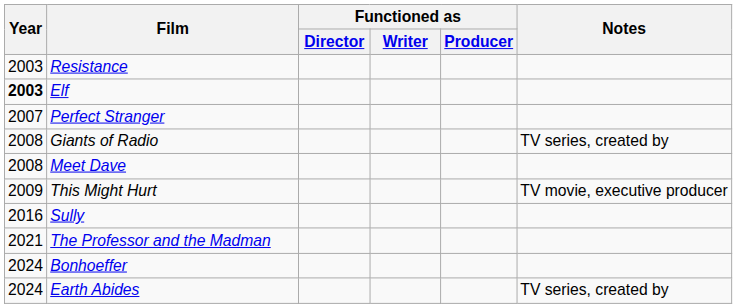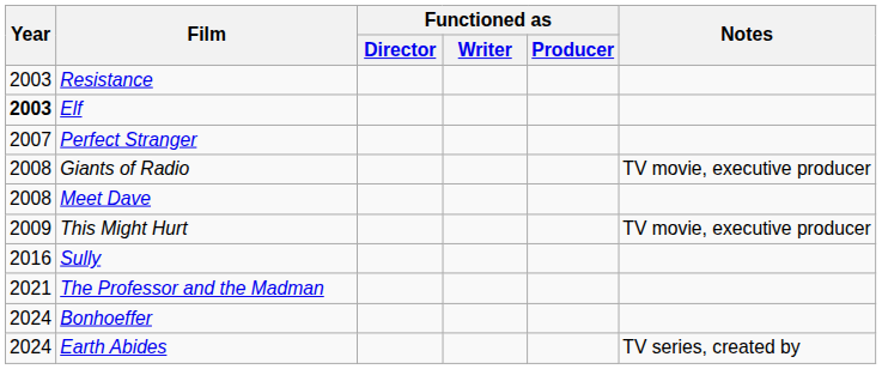Giants of Radio | Notes: TV series, created by -> TV movie, executive producer
